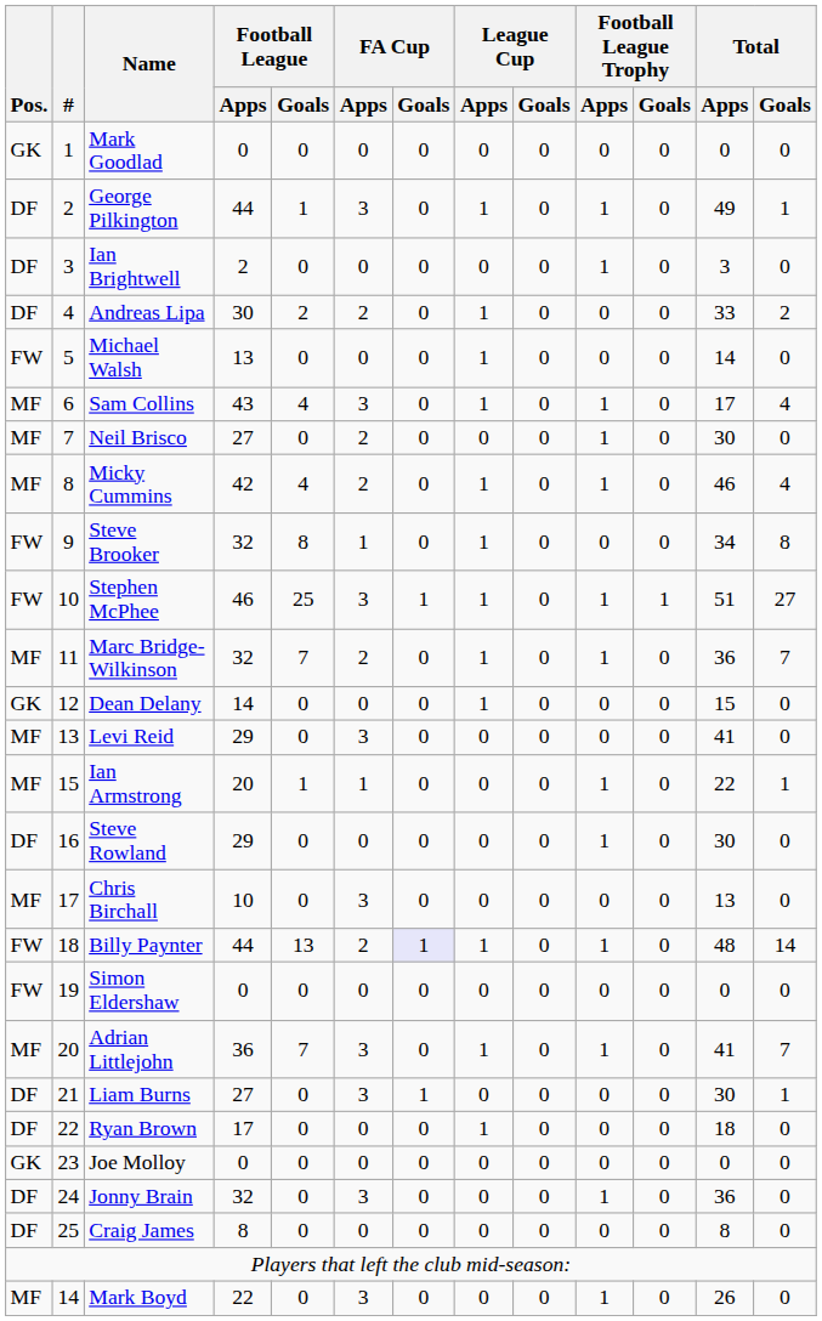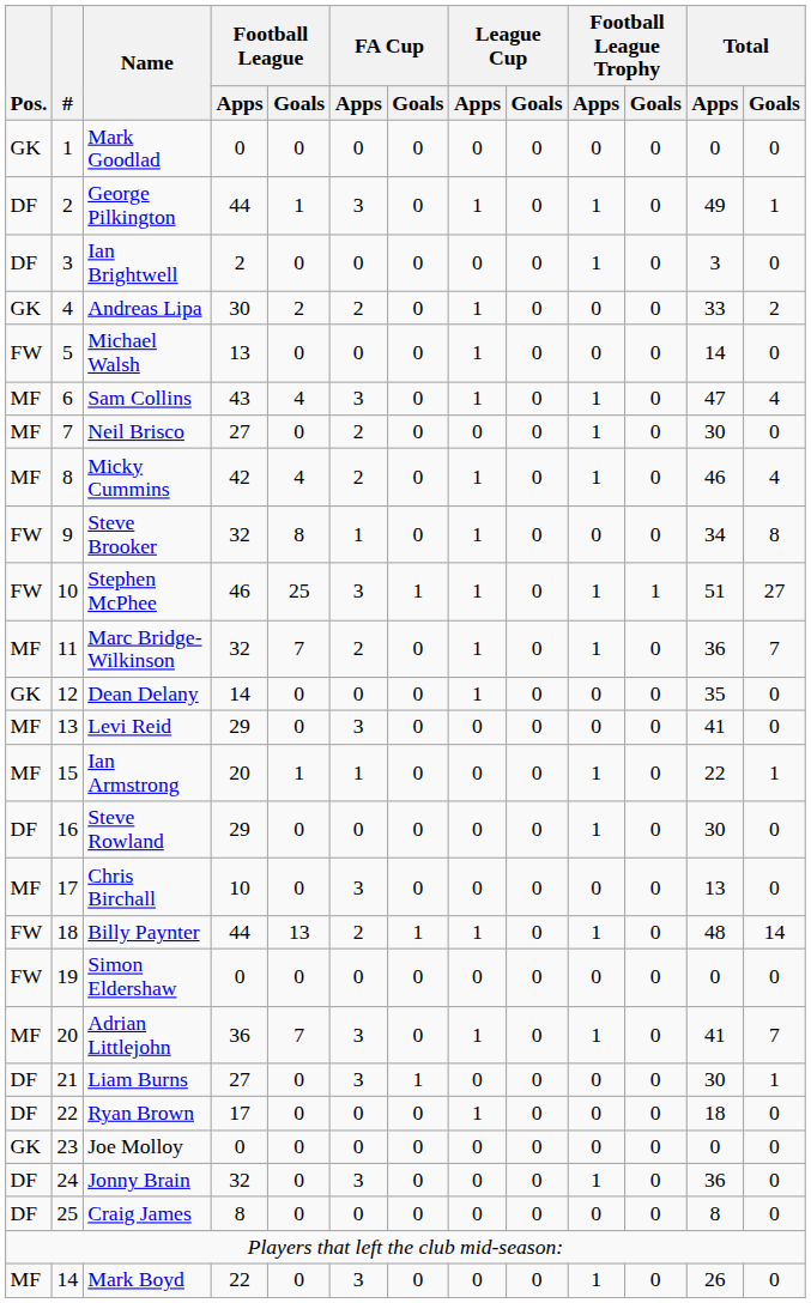Andreas Lipa | Pos.: DF -> GK
Sam Collins | Total / Apps: 17 -> 47
Dean Delany | Total / Apps: 15 -> 35
Billy Paynter | FA Cup / Goals: lavender background -> no background
